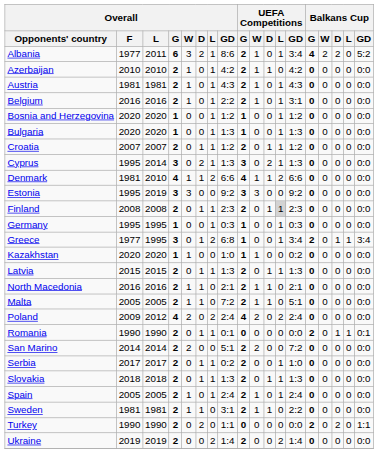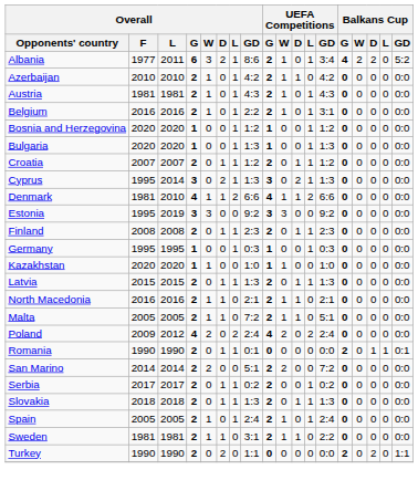Finland | UEFA Competitions / L: lightgrey background -> no background
- row: Greece | 1977 | 1995 | 3 | 0 | 1 | 2 | 6:8 | 1 | 0 | 0 | 1 | 3:4 | 2 | 0 | 1 | 1 | 3:4
Kazakhstan | UEFA Competitions / GD: 0:2 -> 1:0
Serbia | UEFA Competitions / GD: 1:0 -> 0:2
- row: Ukraine | 2019 | 2019 | 2 | 0 | 0 | 2 | 1:4 | 2 | 0 | 0 | 2 | 1:4 | 0 | 0 | 0 | 0 | 0:0
